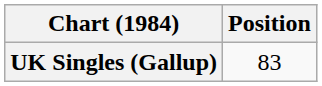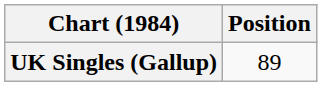UK Singles (Gallup) | Position: 83 -> 89
